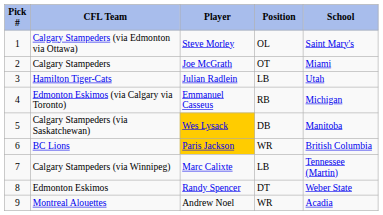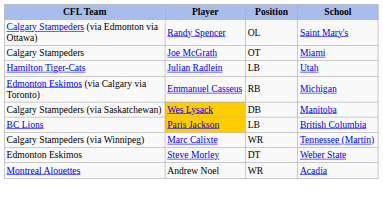- column: Pick # | 1 | 2 | 3 | 4 | 5 | 6 | 7 | 8 | 9
Calgary Stampeders (via Edmonton via Ottawa) | Player: Steve Morley -> Randy Spencer
BC Lions | Position: WR -> LB
Calgary Stampeders (via Winnipeg) | Position: LB -> WR
Edmonton Eskimos | Player: Randy Spencer -> Steve Morley
